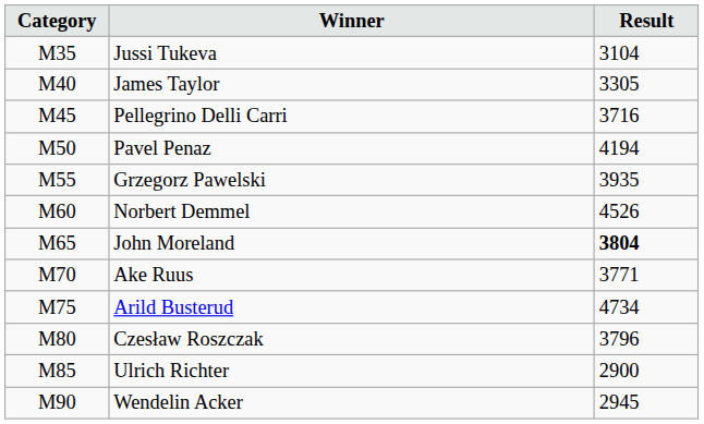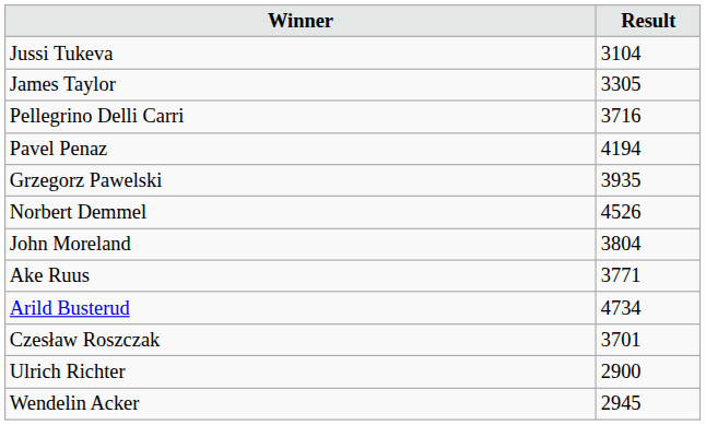- column: Category | M35 | M40 | M45 | M50 | M55 | M60 | M65 | M70 | M75 | M80 | M85 | M90
John Moreland | Result: bold -> normal
Czesław Roszczak | Result: 3796 -> 3701
